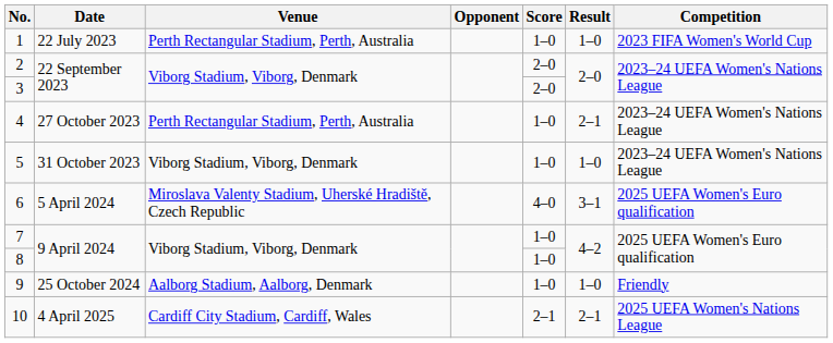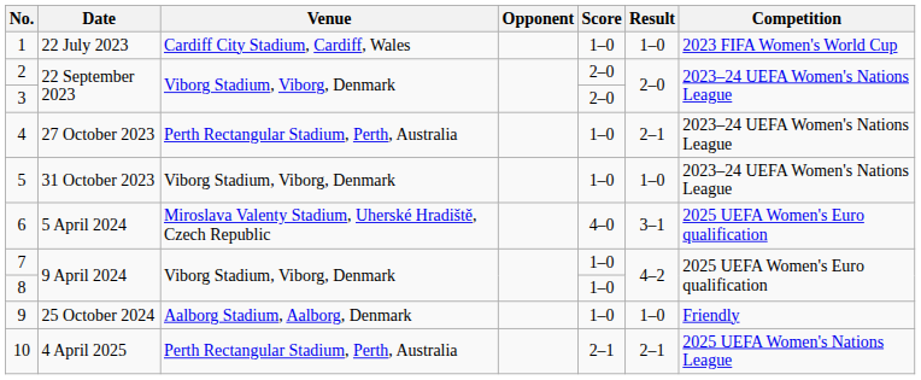1 | Venue: Perth Rectangular Stadium, Perth, Australia -> Cardiff City Stadium, Cardiff, Wales
10 | Venue: Cardiff City Stadium, Cardiff, Wales -> Perth Rectangular Stadium, Perth, Australia
